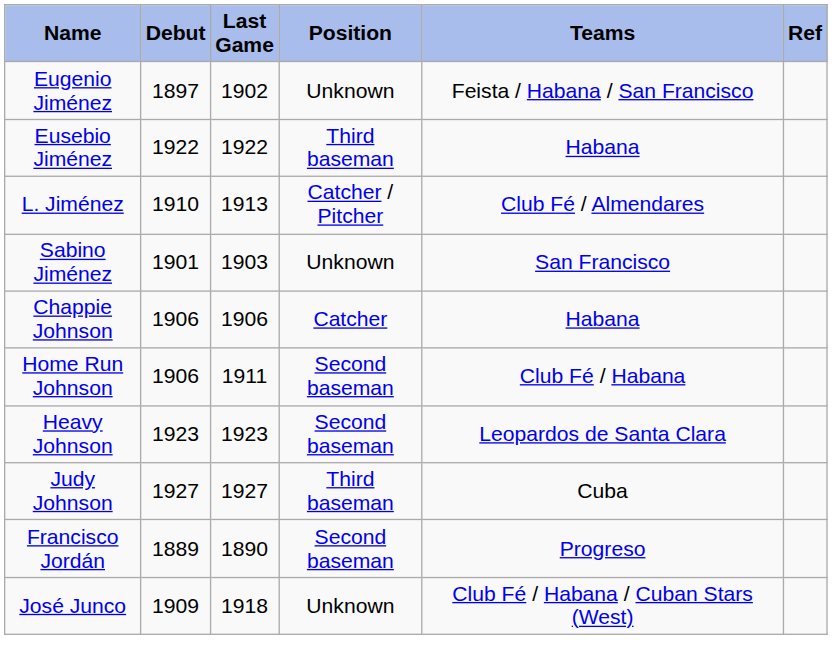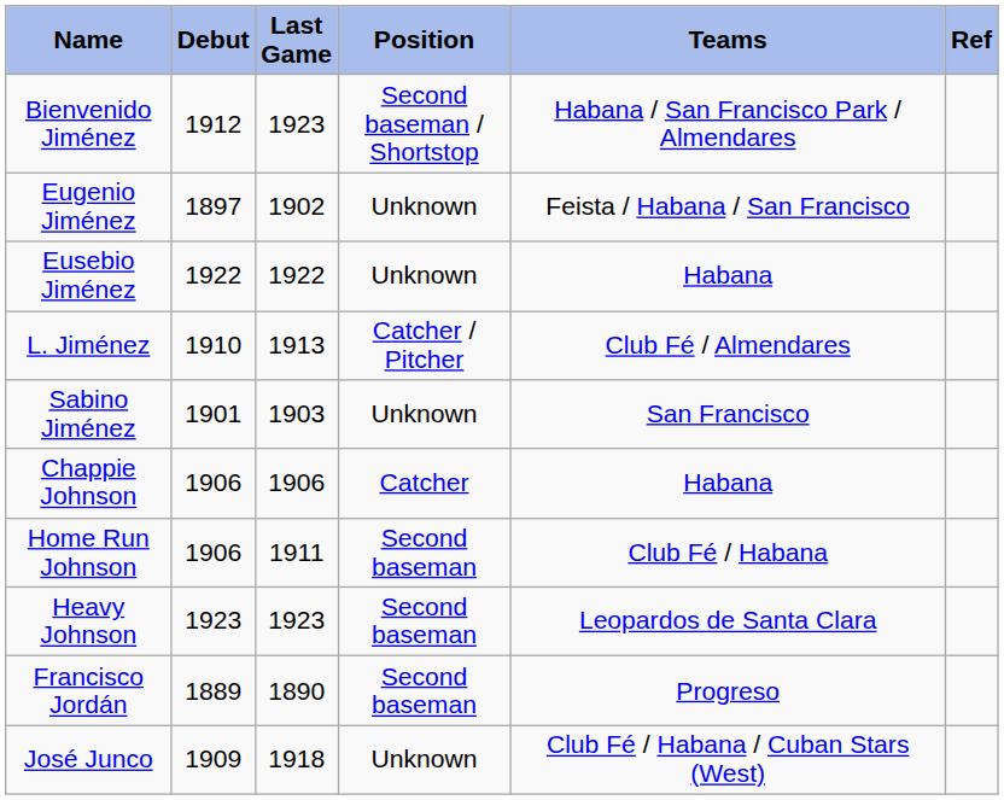+ row: Bienvenido Jiménez | 1912 | 1923 | Second baseman / Shortstop | Habana / San Francisco Park / Almendares
Eusebio Jiménez | Position: Third baseman -> Unknown
- row: Judy Johnson | 1927 | 1927 | Third baseman | Cuba
